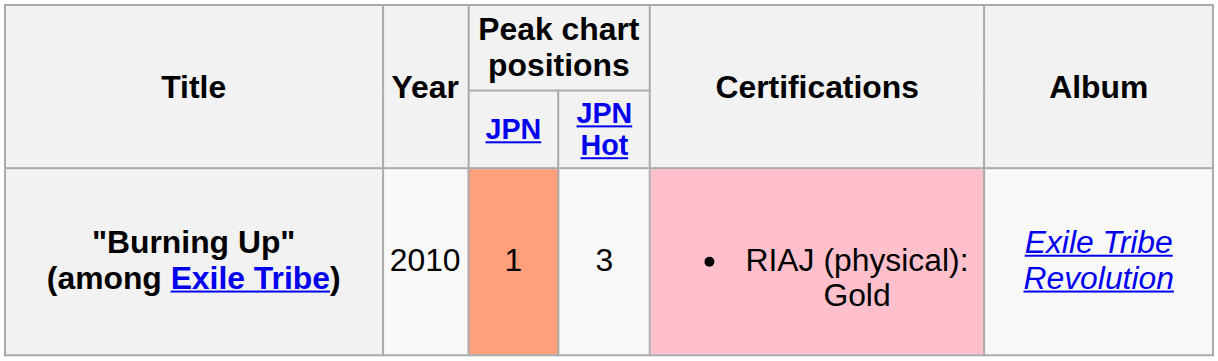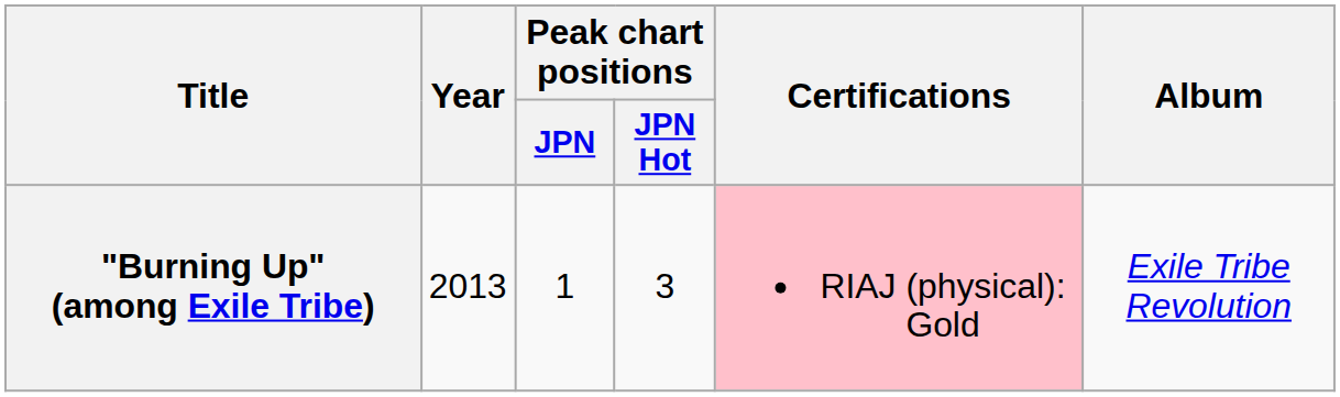"Burning Up" (among Exile Tribe) | Year: 2010 -> 2013
"Burning Up" (among Exile Tribe) | Peak chart positions / JPN: lightsalmon background -> no background
